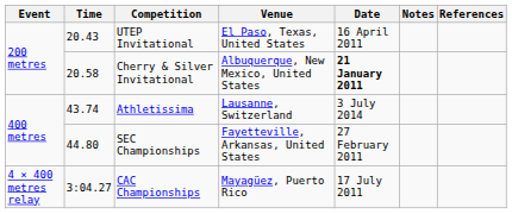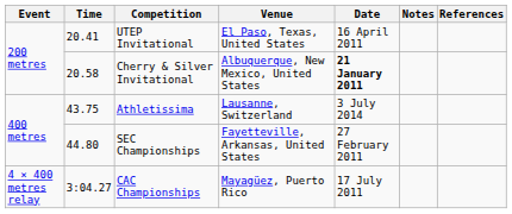UTEP Invitational | Time: 20.43 -> 20.41
Athletissima | Time: 43.74 -> 43.75
